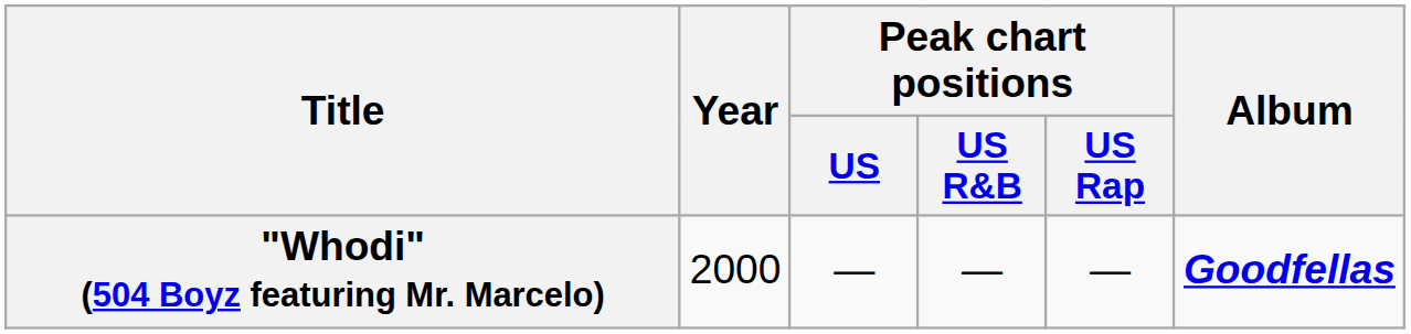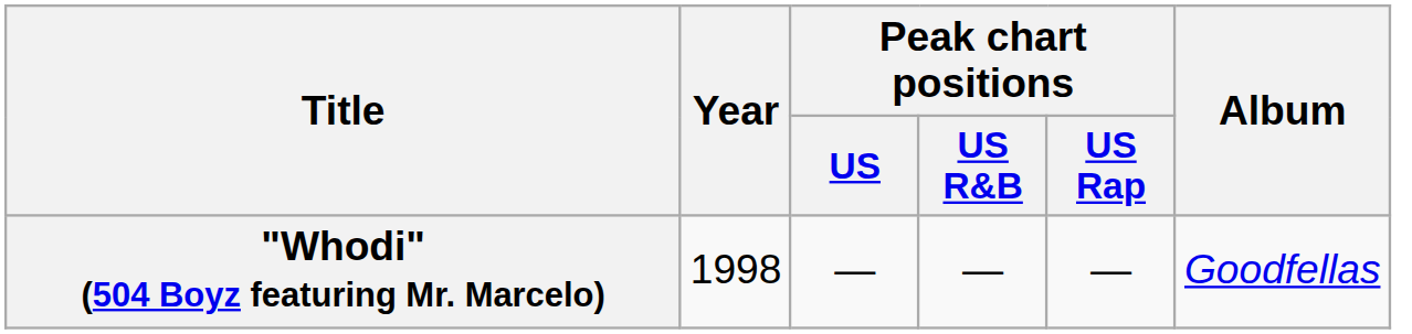"Whodi" (504 Boyz featuring Mr. Marcelo) | Year: 2000 -> 1998
"Whodi" (504 Boyz featuring Mr. Marcelo) | Album: bold -> normal
